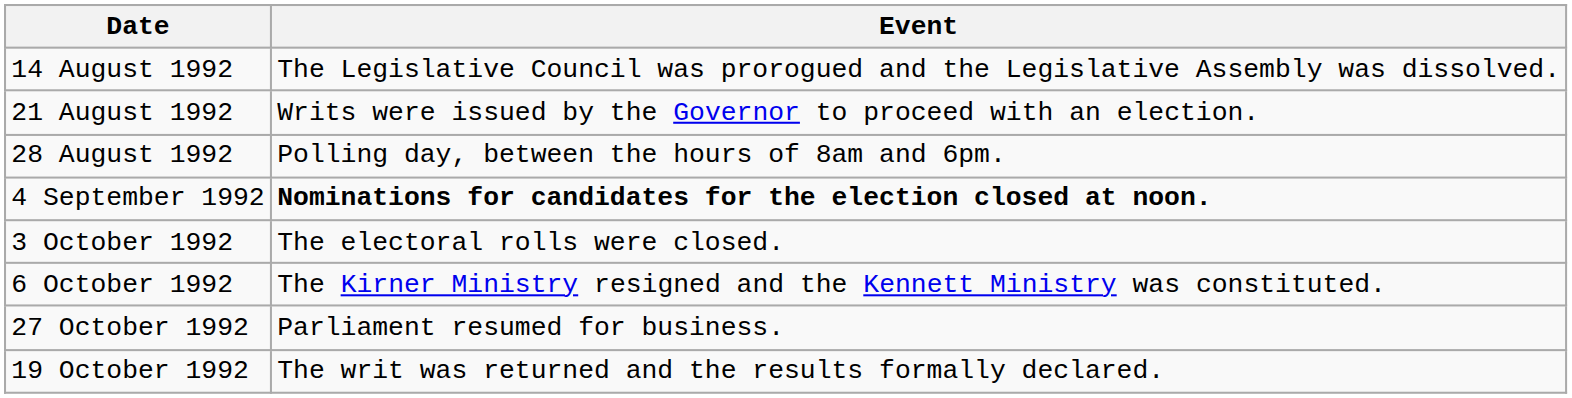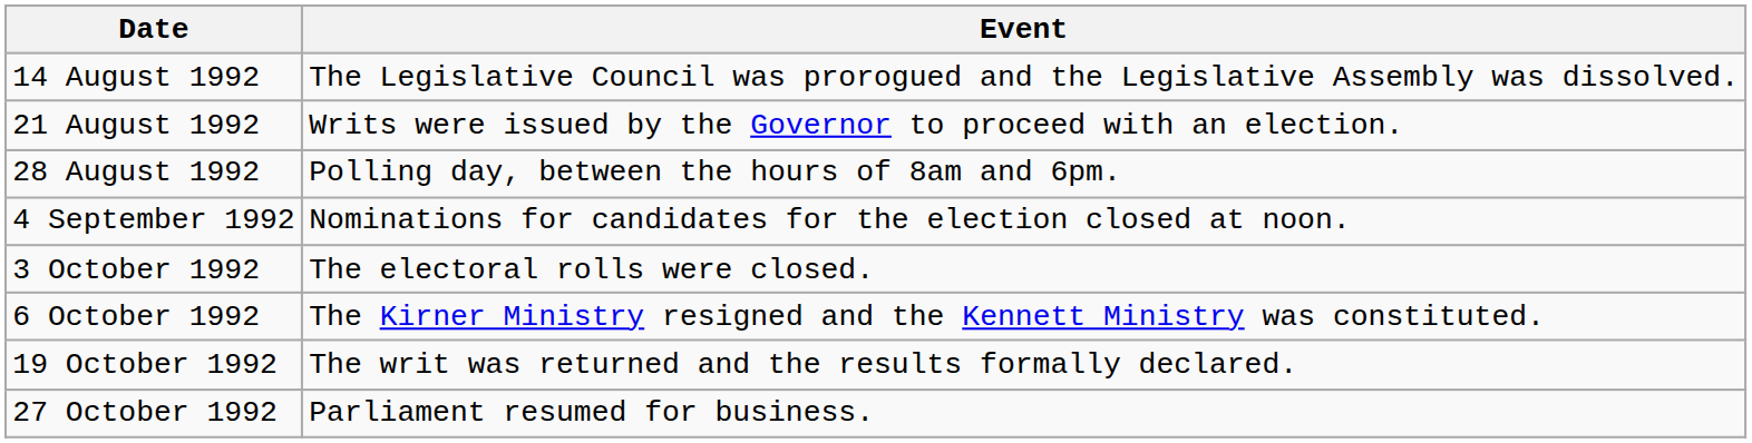4 September 1992 | Event: bold -> normal
rows swapped: 19 October 1992 <-> 27 October 1992
